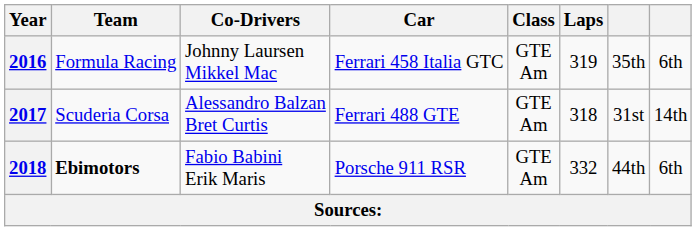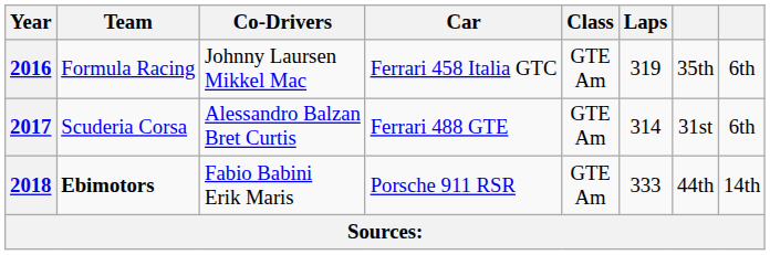2017 | Laps: 318 -> 314
2017 | column 8: 14th -> 6th
2018 | Laps: 332 -> 333
2018 | column 8: 6th -> 14th
